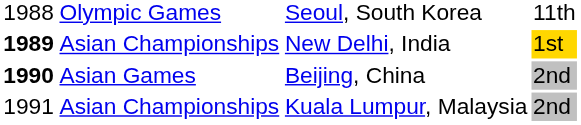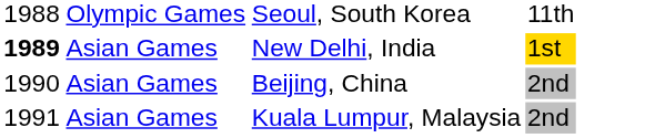New Delhi, India | column 2: Asian Championships -> Asian Games
Beijing, China | column 1: bold -> normal
Kuala Lumpur, Malaysia | column 2: Asian Championships -> Asian Games
